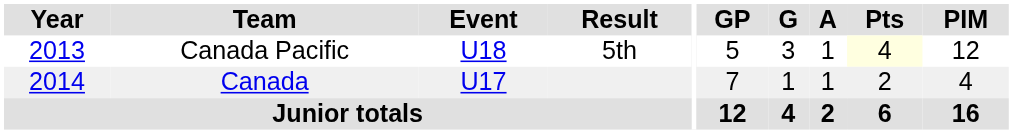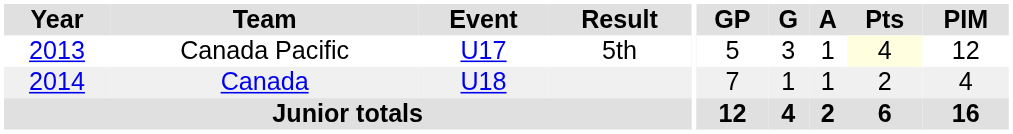Canada Pacific | Event: U18 -> U17
Canada | Event: U17 -> U18
